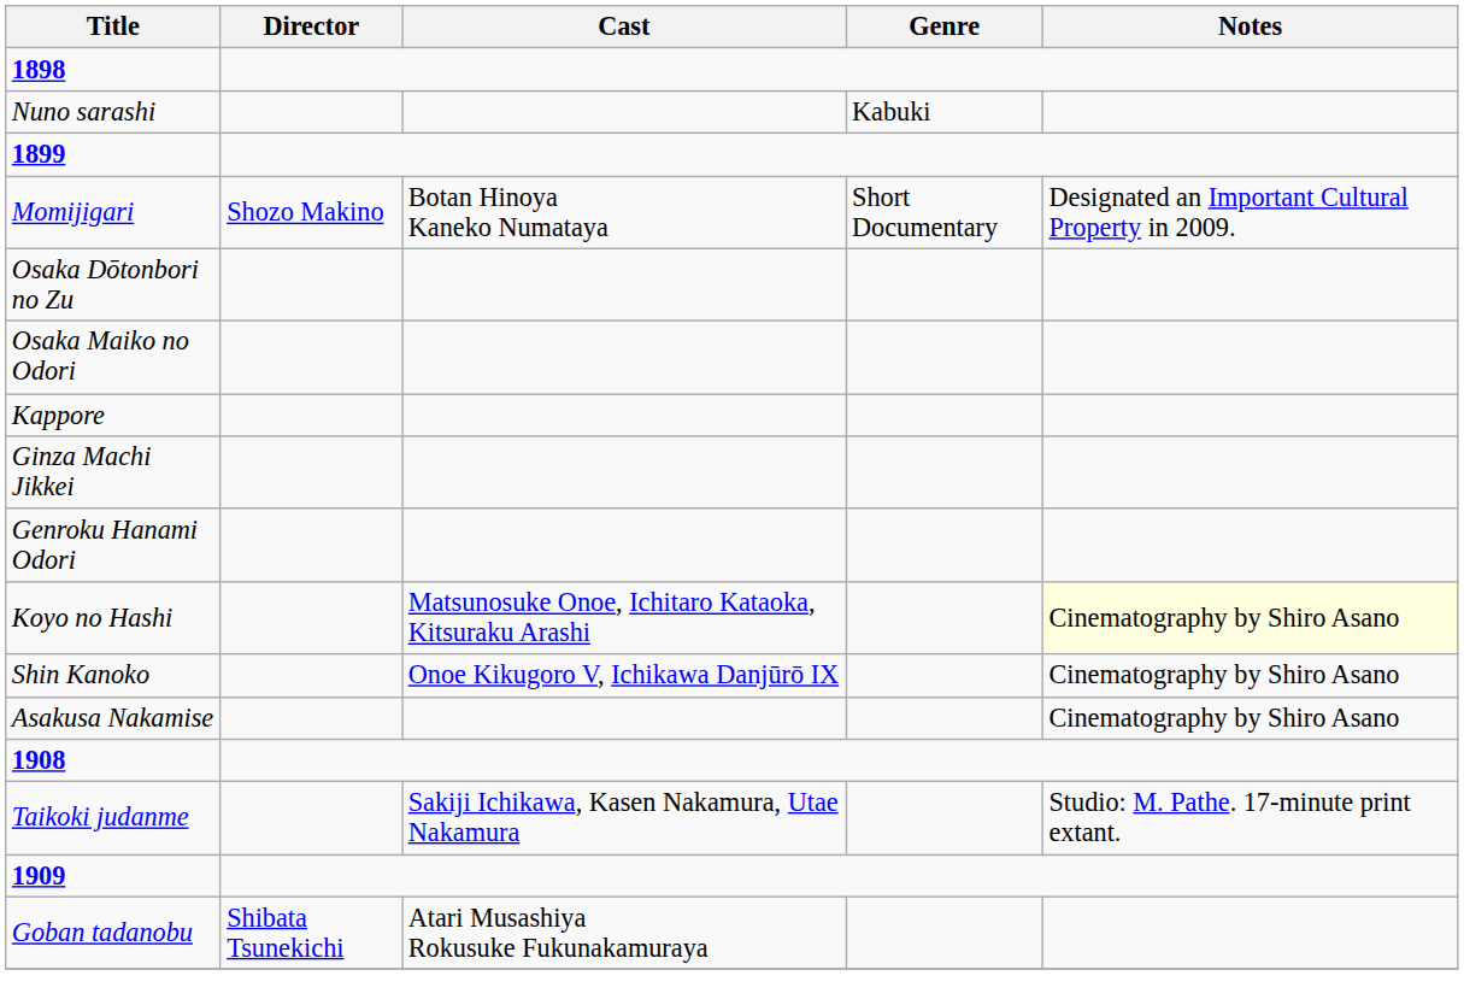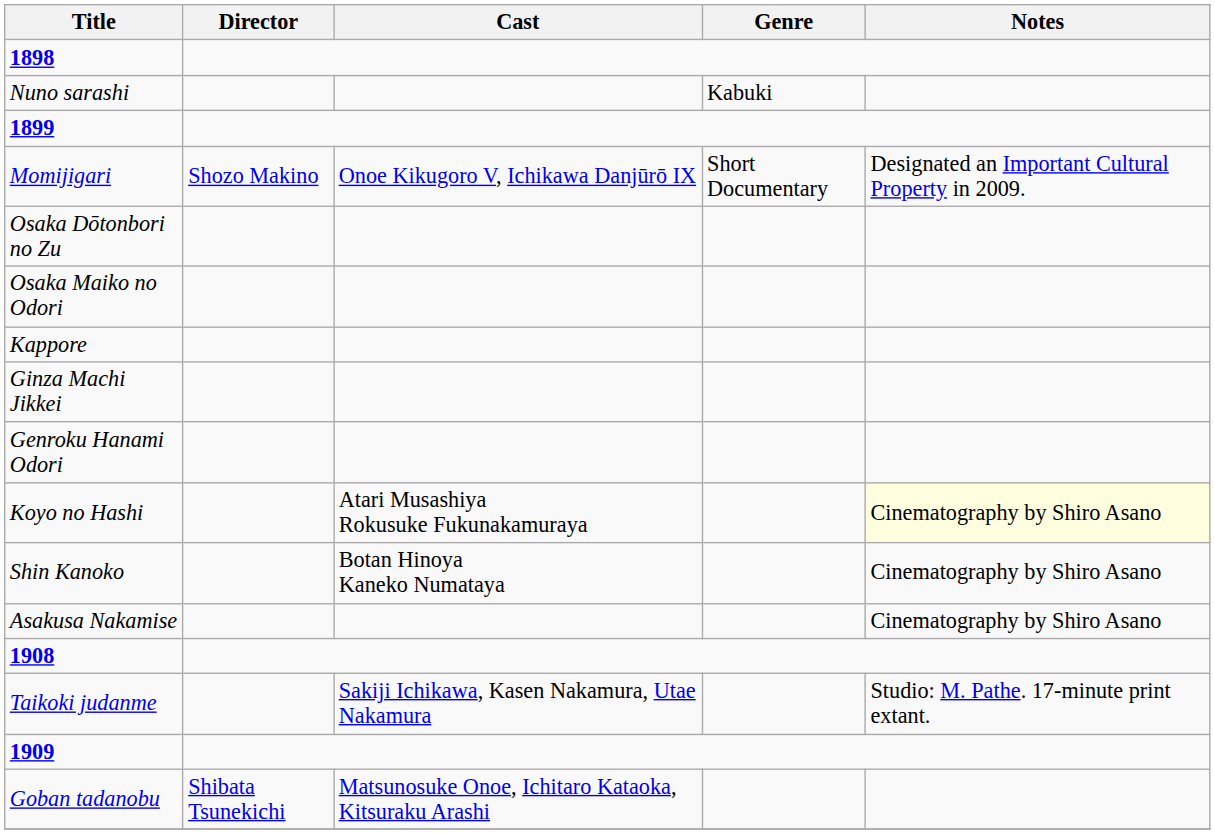Momijigari | Cast: Botan Hinoya Kaneko Numataya -> Onoe Kikugoro V, Ichikawa Danjūrō IX
Koyo no Hashi | Cast: Matsunosuke Onoe, Ichitaro Kataoka, Kitsuraku Arashi -> Atari Musashiya Rokusuke Fukunakamuraya
Shin Kanoko | Cast: Onoe Kikugoro V, Ichikawa Danjūrō IX -> Botan Hinoya Kaneko Numataya
Goban tadanobu | Cast: Atari Musashiya Rokusuke Fukunakamuraya -> Matsunosuke Onoe, Ichitaro Kataoka, Kitsuraku Arashi
